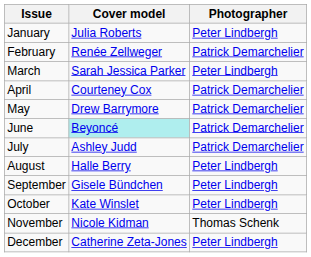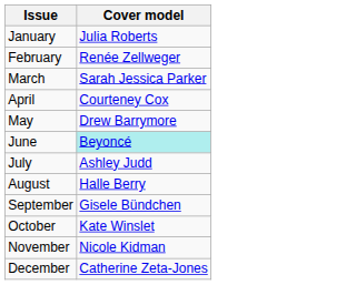- column: Photographer | Peter Lindbergh | Patrick Demarchelier | Peter Lindbergh | Patrick Demarchelier | Patrick Demarchelier | Patrick Demarchelier | Patrick Demarchelier | Peter Lindbergh | Peter Lindbergh | Peter Lindbergh | Thomas Schenk | Peter Lindbergh
